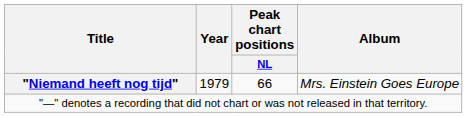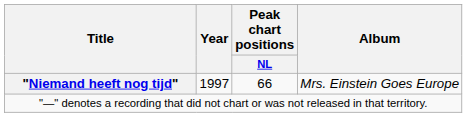"Niemand heeft nog tijd" | Year: 1979 -> 1997
